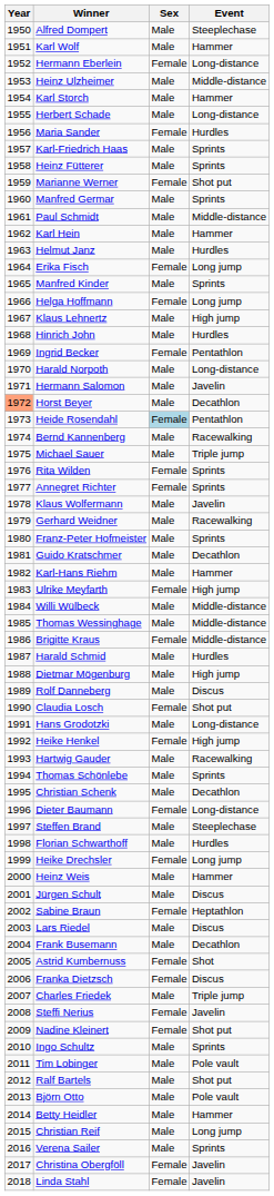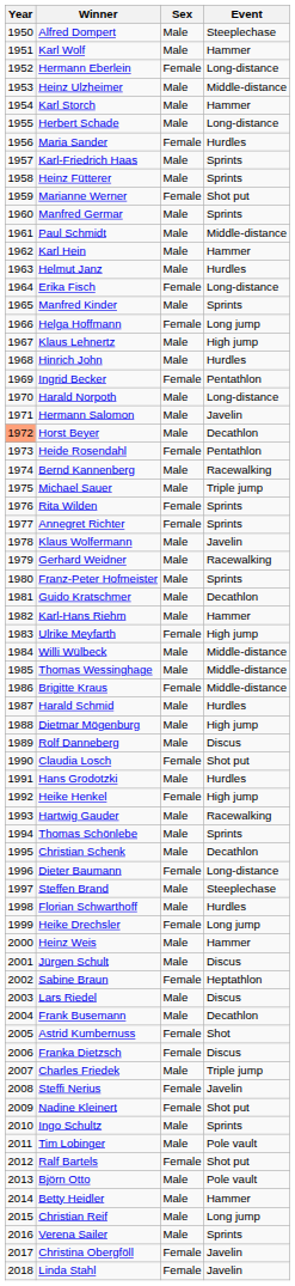Erika Fisch | Event: Long jump -> Long-distance
Heide Rosendahl | Sex: lightblue background -> no background
Hans Grodotzki | Event: Long-distance -> Hurdles
Ralf Bartels | Sex: Male -> Female
